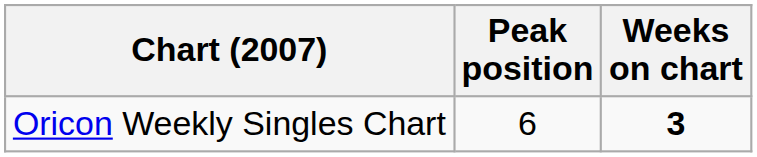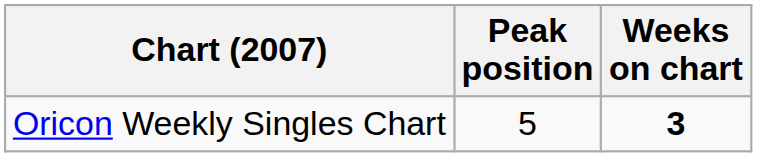Oricon Weekly Singles Chart | Peak position: 6 -> 5
